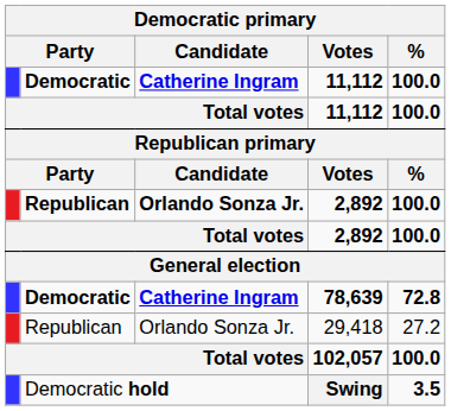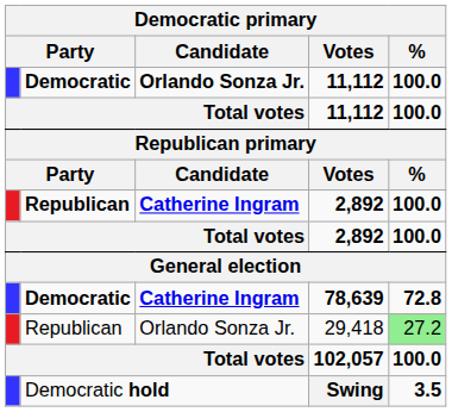Democratic / 11,112 | Candidate: Catherine Ingram -> Orlando Sonza Jr.
Republican / 2,892 | Candidate: Orlando Sonza Jr. -> Catherine Ingram
29,418 | %: no background -> lightgreen background
